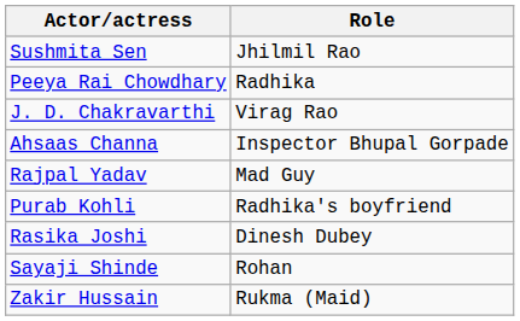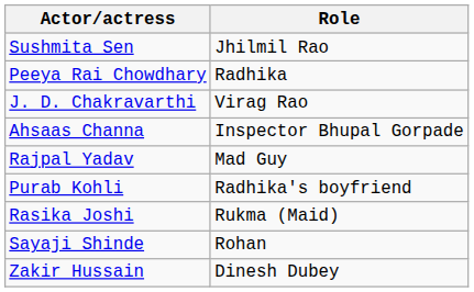Rasika Joshi | Role: Dinesh Dubey -> Rukma (Maid)
Zakir Hussain | Role: Rukma (Maid) -> Dinesh Dubey
